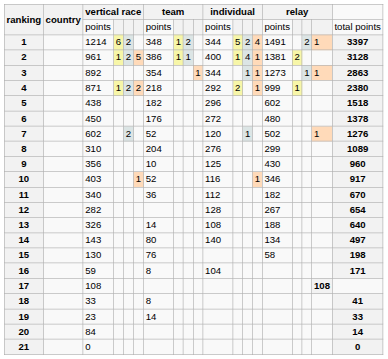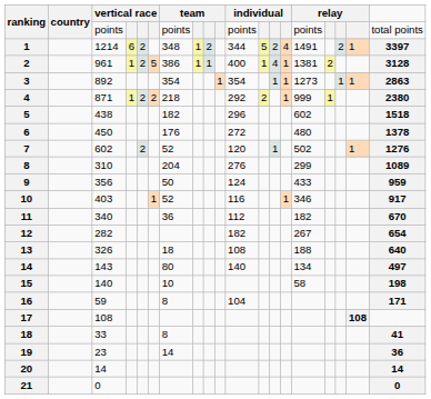3 | column 11: 344 -> 354
9 | column 7: 10 -> 50
9 | column 11: 125 -> 124
9 | column 15: 430 -> 433
9 | column 19: 960 -> 959
12 | column 11: 128 -> 182
13 | column 7: 14 -> 18
15 | column 3: 130 -> 140
15 | column 7: 76 -> 10
19 | column 19: 33 -> 36
20 | column 3: 84 -> 14
